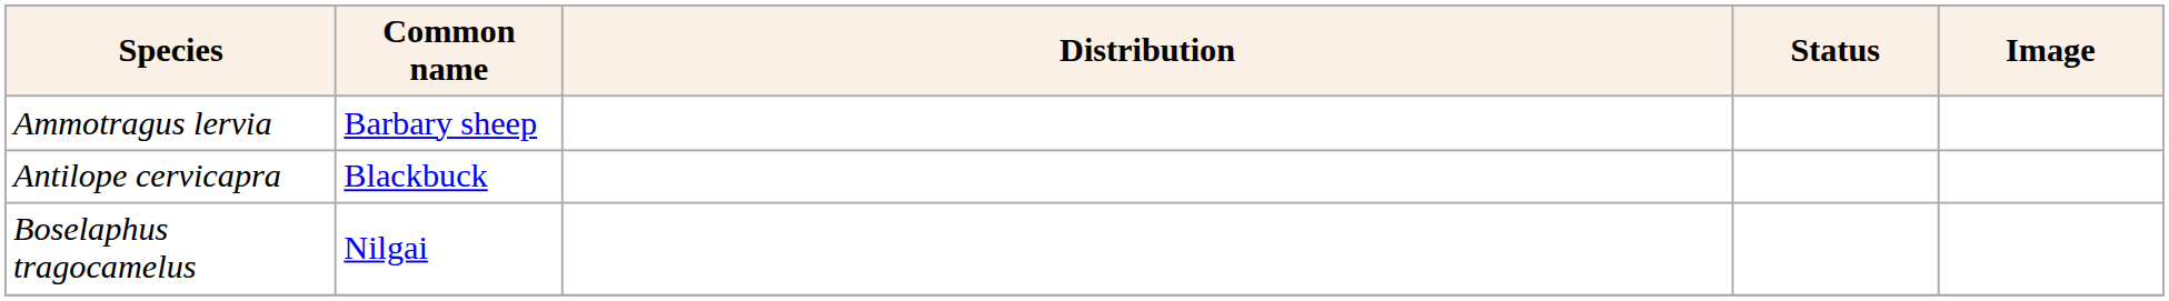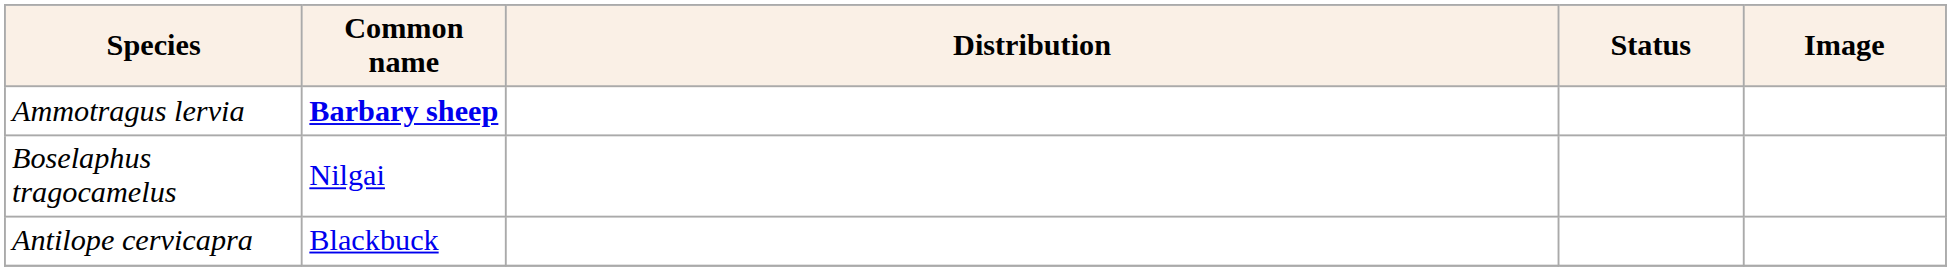Ammotragus lervia | Common name: normal -> bold
rows swapped: Antilope cervicapra <-> Boselaphus tragocamelus
